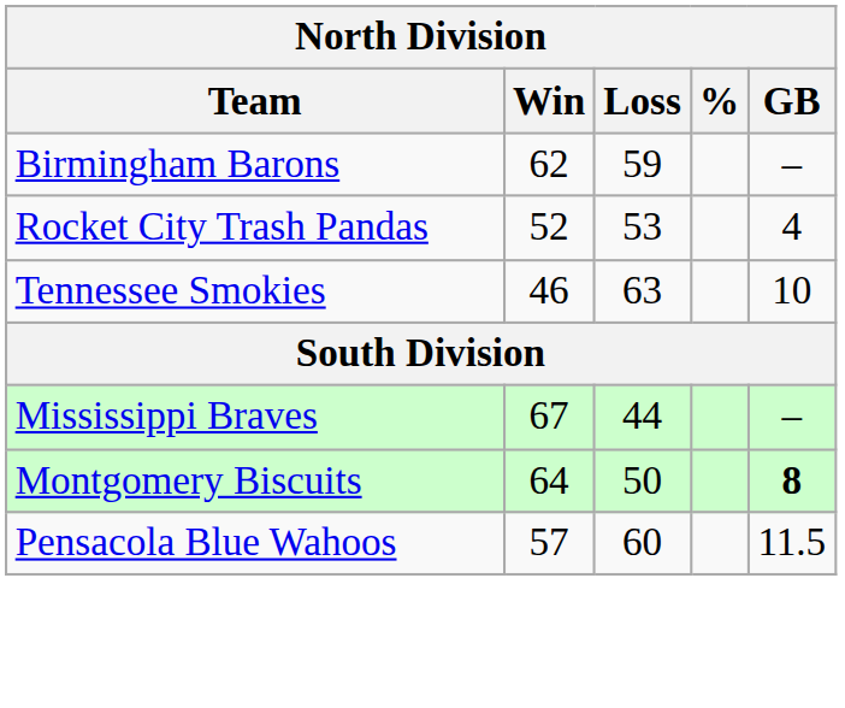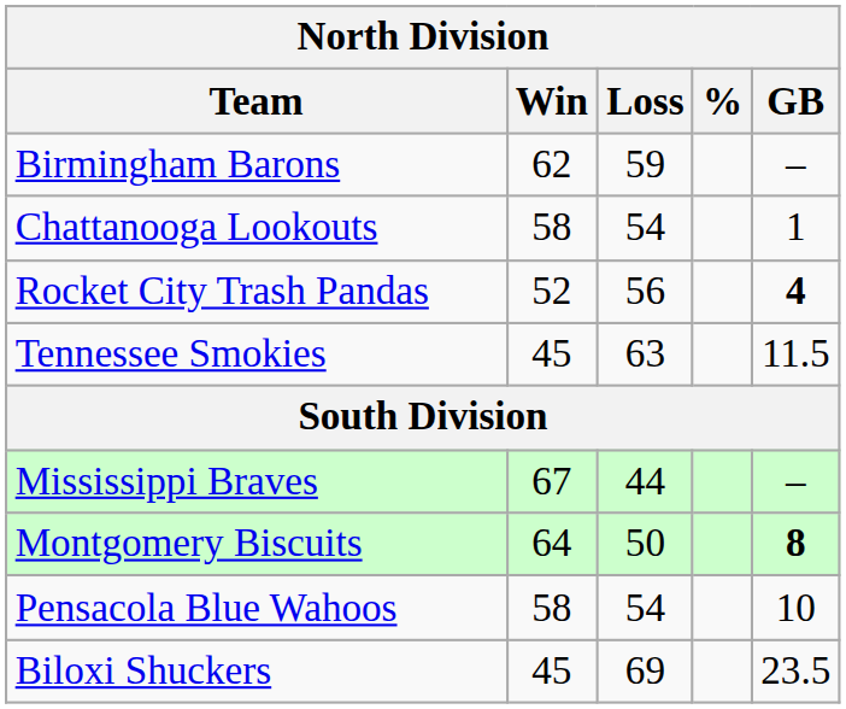+ row: Chattanooga Lookouts | 58 | 54 | 1
Rocket City Trash Pandas | Loss: 53 -> 56
Rocket City Trash Pandas | GB: normal -> bold
Tennessee Smokies | Win: 46 -> 45
Tennessee Smokies | GB: 10 -> 11.5
Pensacola Blue Wahoos | Win: 57 -> 58
Pensacola Blue Wahoos | Loss: 60 -> 54
Pensacola Blue Wahoos | GB: 11.5 -> 10
+ row: Biloxi Shuckers | 45 | 69 | 23.5
